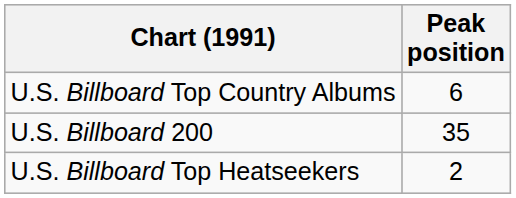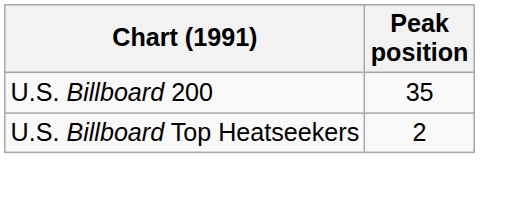- row: U.S. Billboard Top Country Albums | 6
